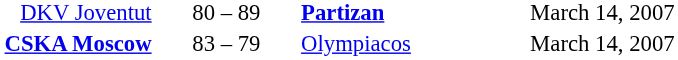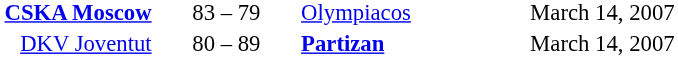rows swapped: CSKA Moscow <-> DKV Joventut
